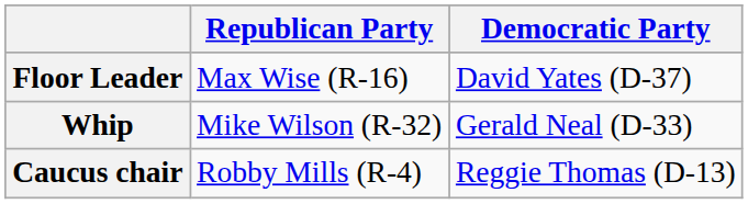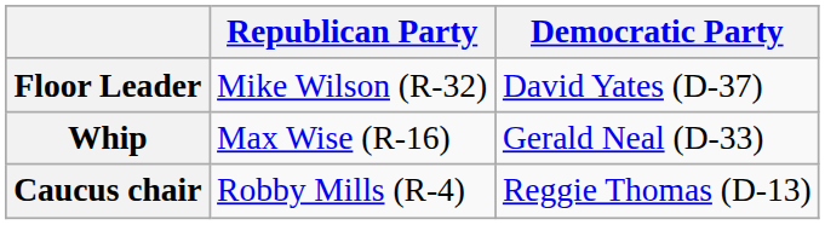Floor Leader | Republican Party: Max Wise (R-16) -> Mike Wilson (R-32)
Whip | Republican Party: Mike Wilson (R-32) -> Max Wise (R-16)
